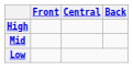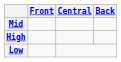rows swapped: High <-> Mid
